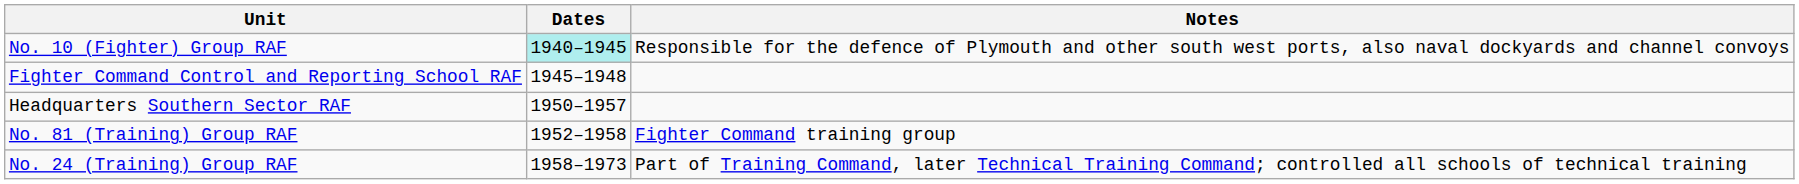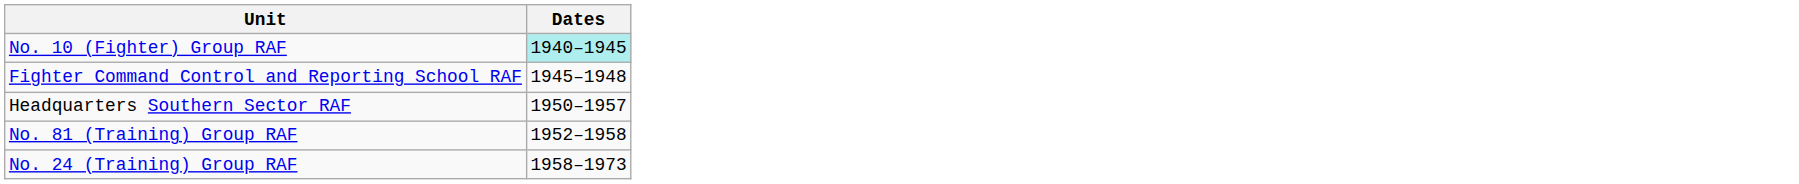- column: Notes | Responsible for the defence of Plymouth and other south west ports, also naval dockyards and channel convoys | Fighter Command training group | Part of Training Command, later Technical Training Command; controlled all schools of technical training
